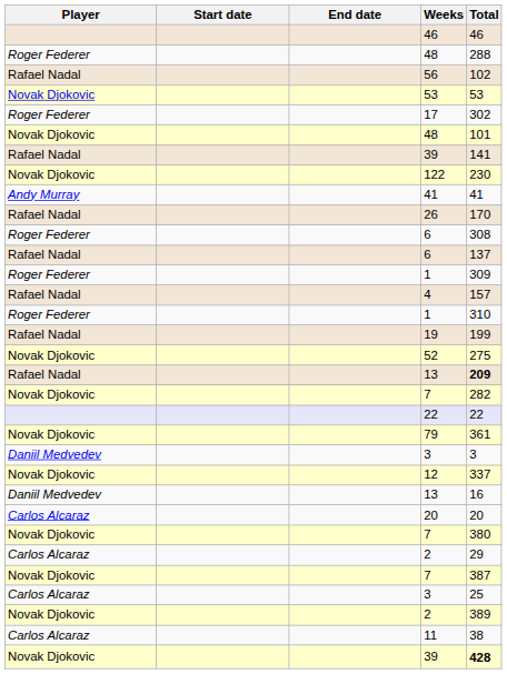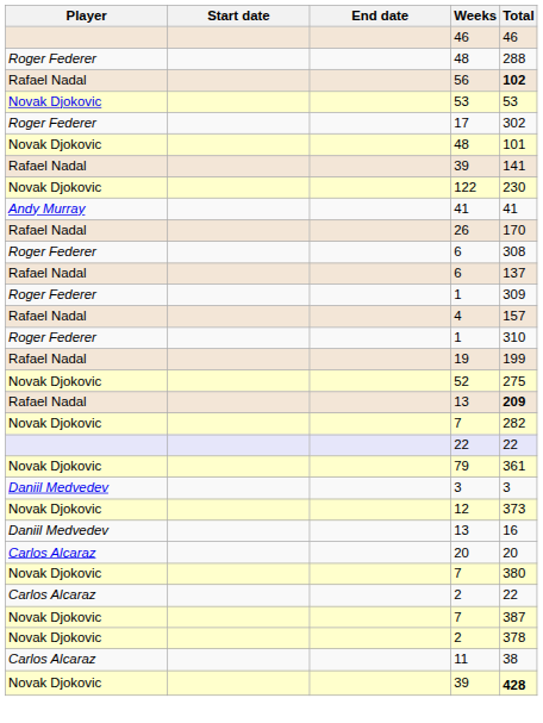56 | Total: normal -> bold
12 | Total: 337 -> 373
Carlos Alcaraz / 2 | Total: 29 -> 22
- row: Carlos Alcaraz | 3 | 25
Novak Djokovic / 2 | Total: 389 -> 378
